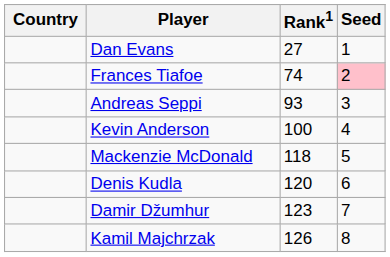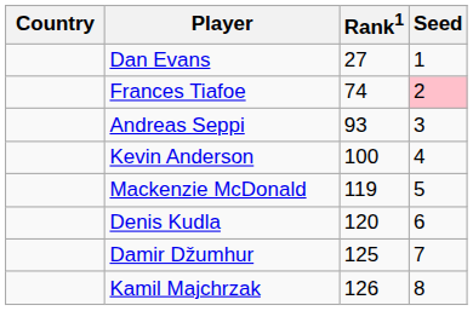Mackenzie McDonald | Rank1: 118 -> 119
Damir Džumhur | Rank1: 123 -> 125
